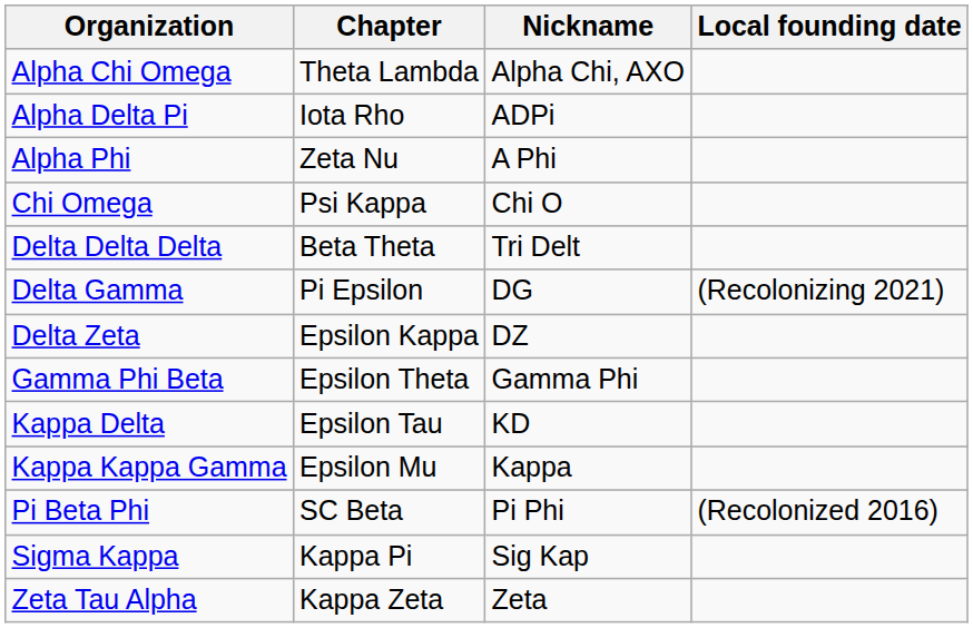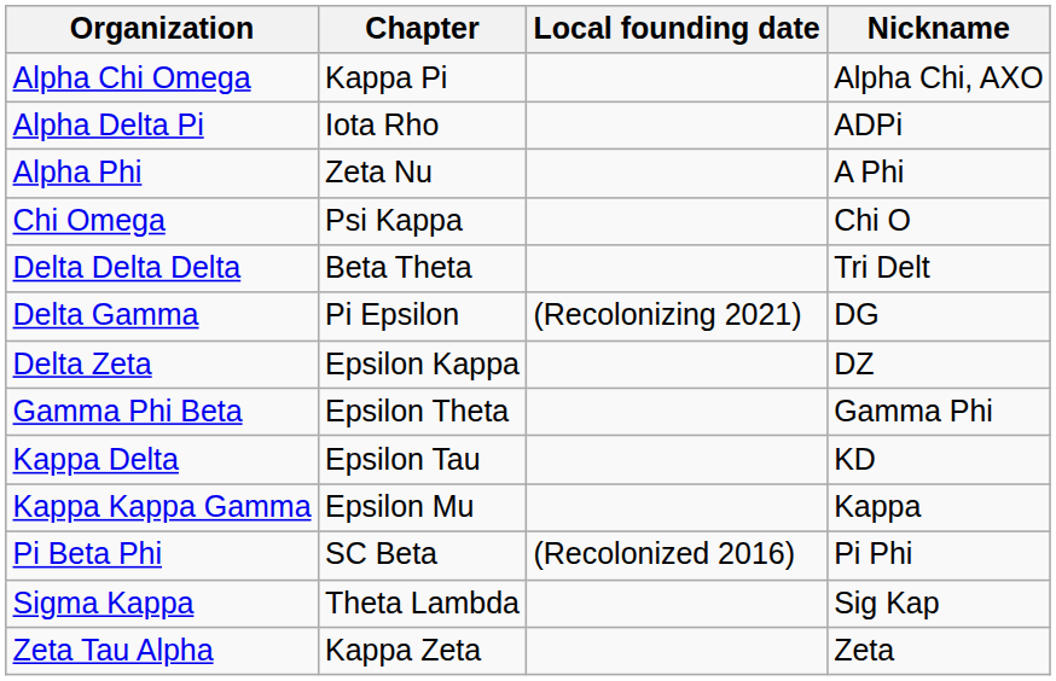columns swapped: Nickname <-> Local founding date
Alpha Chi Omega | Chapter: Theta Lambda -> Kappa Pi
Sigma Kappa | Chapter: Kappa Pi -> Theta Lambda
